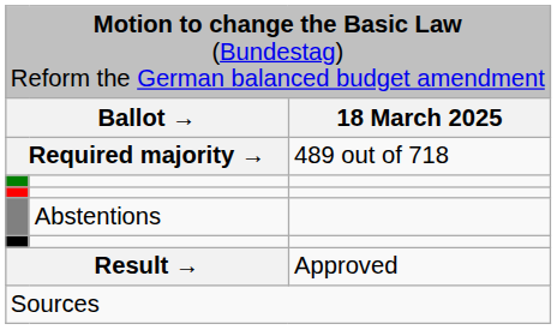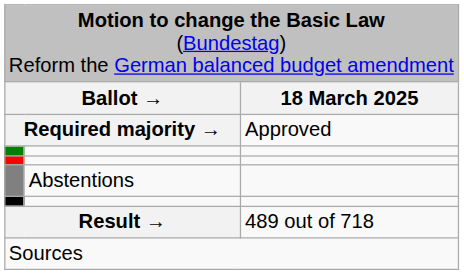Required majority → | column 3: 489 out of 718 -> Approved
Result → | column 3: Approved -> 489 out of 718
